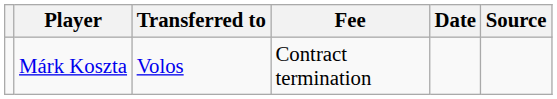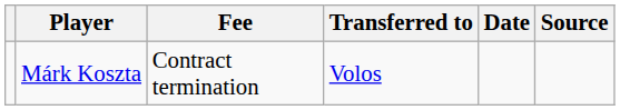columns swapped: Transferred to <-> Fee
